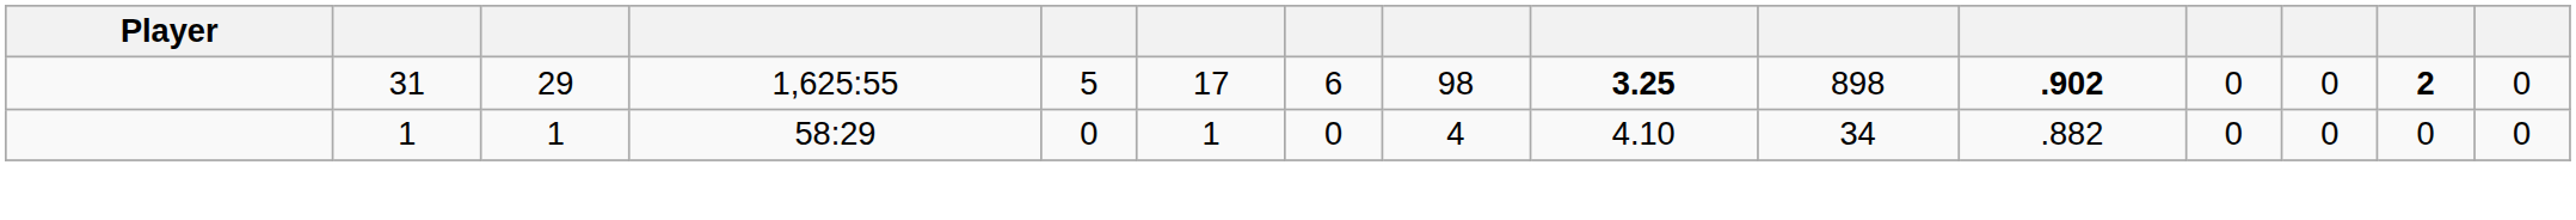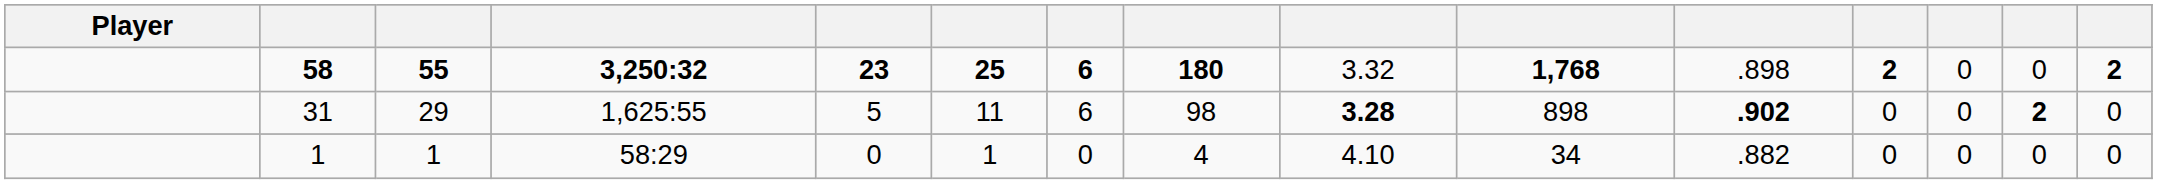+ row: 58 | 55 | 3,250:32 | 23 | 25 | 6 | 180 | 3.32 | 1,768 | .898 | 2 | 0 | 0 | 2
31 | column 6: 17 -> 11
31 | column 9: 3.25 -> 3.28
